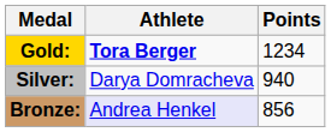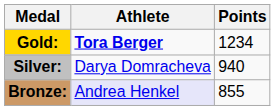Bronze: | Points: 856 -> 855
